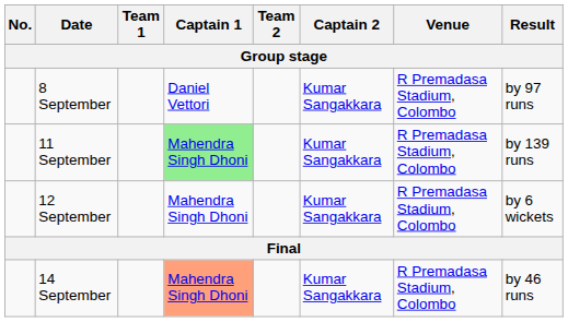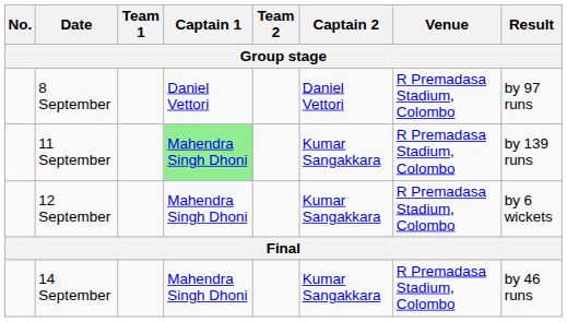8 September | Captain 2: Kumar Sangakkara -> Daniel Vettori
14 September | Captain 1: lightsalmon background -> no background
